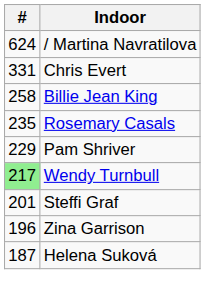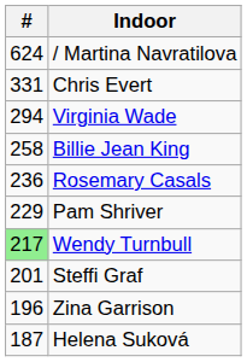+ row: 294 | Virginia Wade
Rosemary Casals | #: 235 -> 236
